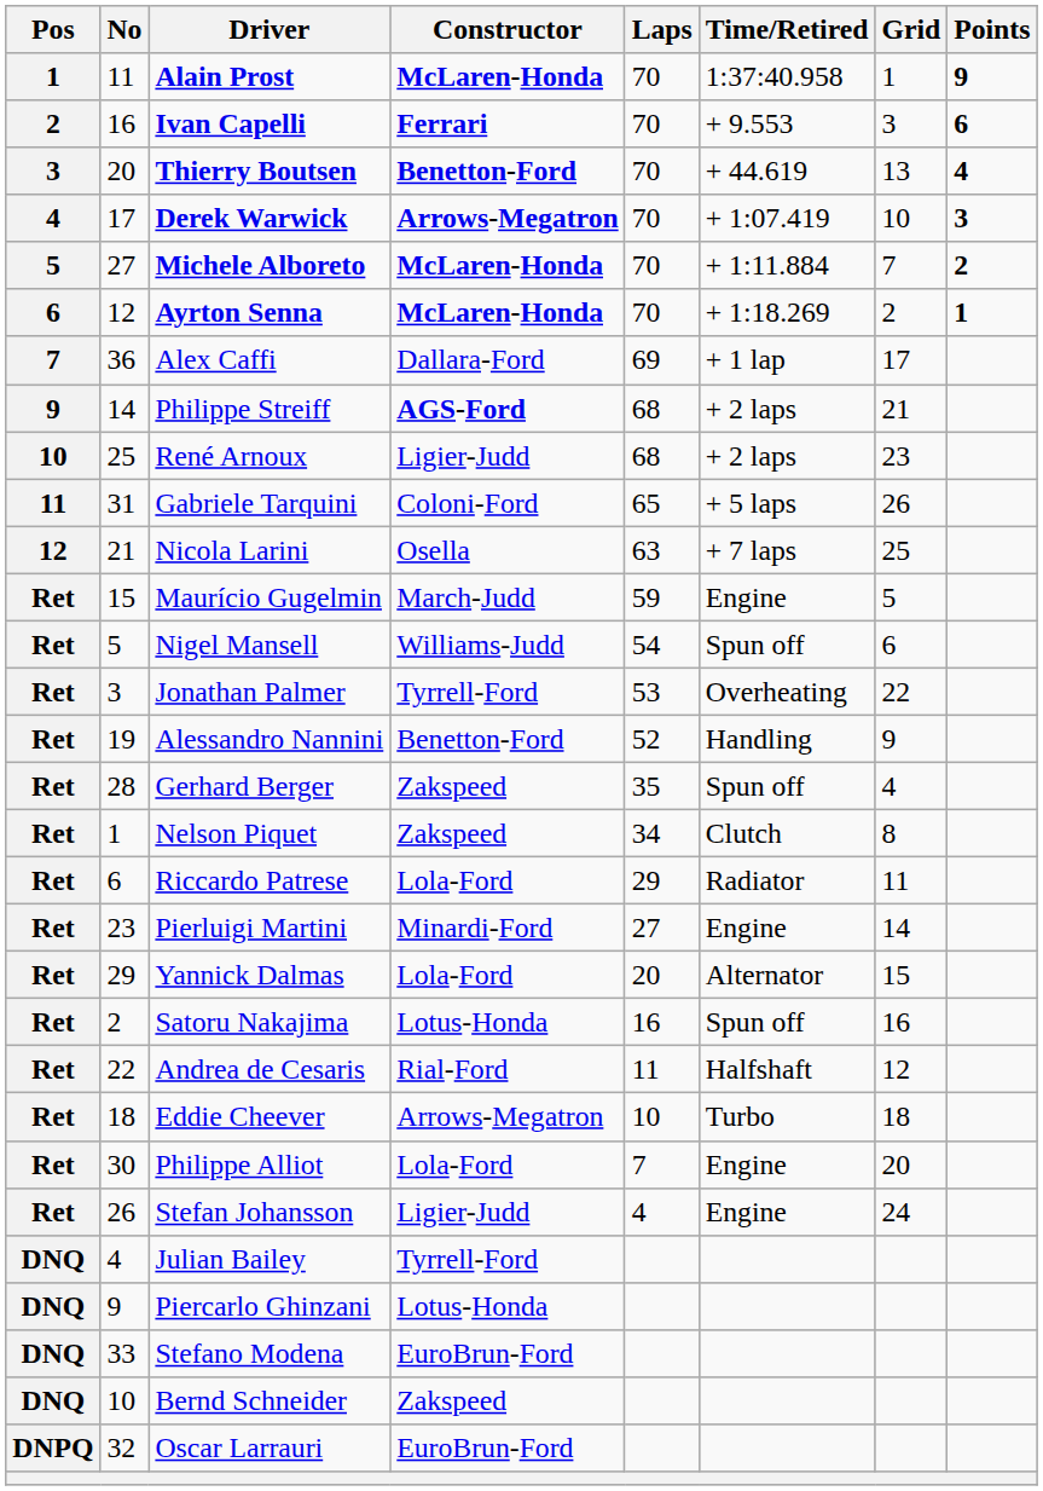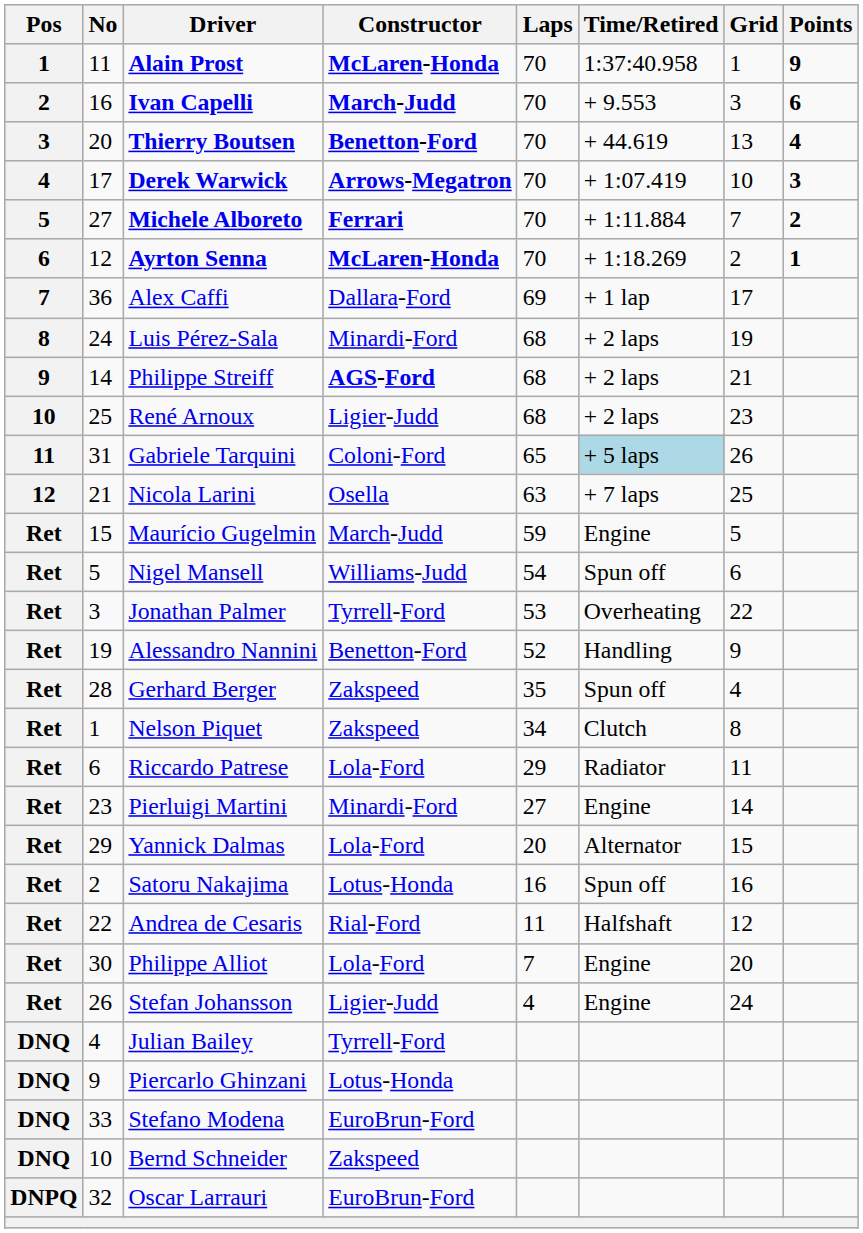Ivan Capelli | Constructor: Ferrari -> March-Judd
Michele Alboreto | Constructor: McLaren-Honda -> Ferrari
+ row: 8 | 24 | Luis Pérez-Sala | Minardi-Ford | 68 | + 2 laps | 19
Gabriele Tarquini | Time/Retired: no background -> lightblue background
- row: Ret | 18 | Eddie Cheever | Arrows-Megatron | 10 | Turbo | 18
